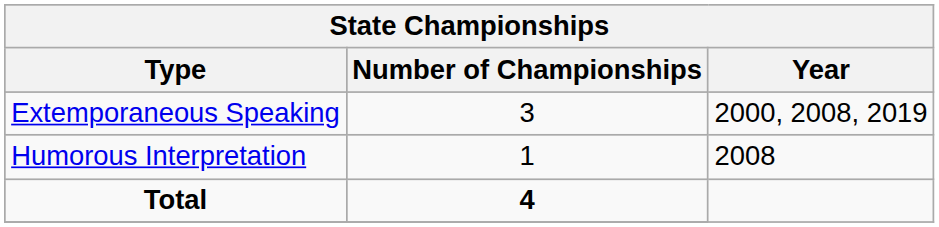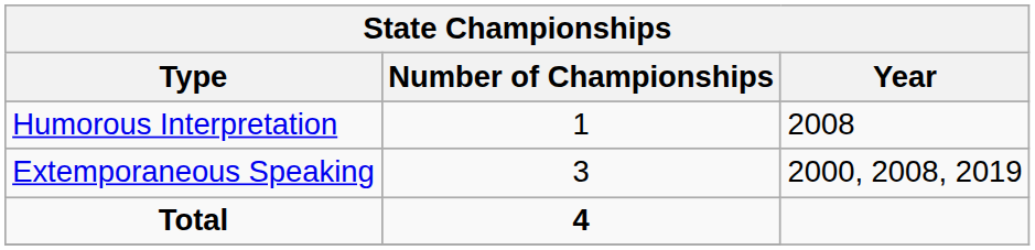rows swapped: Humorous Interpretation <-> Extemporaneous Speaking
